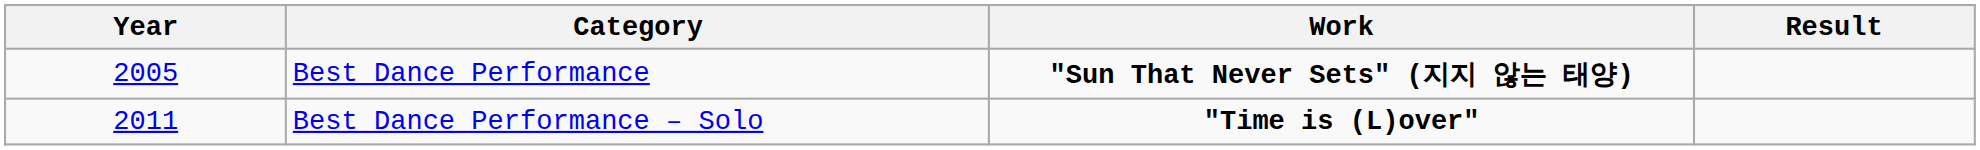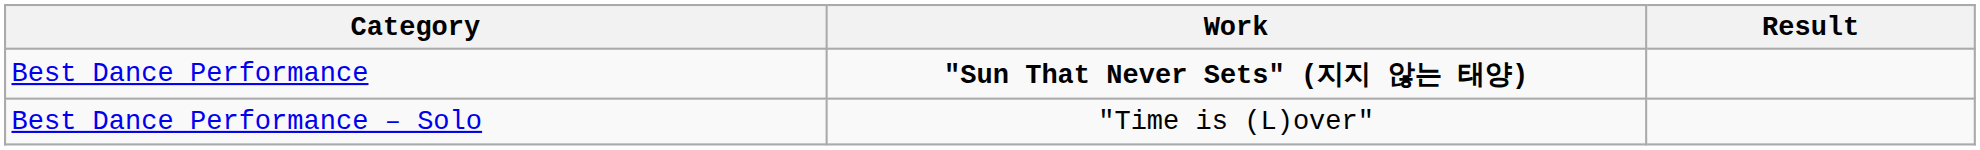- column: Year | 2005 | 2011
Best Dance Performance – Solo | Work: bold -> normal
